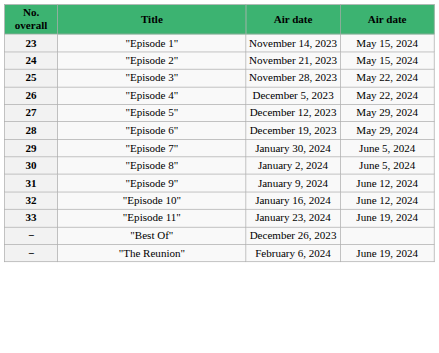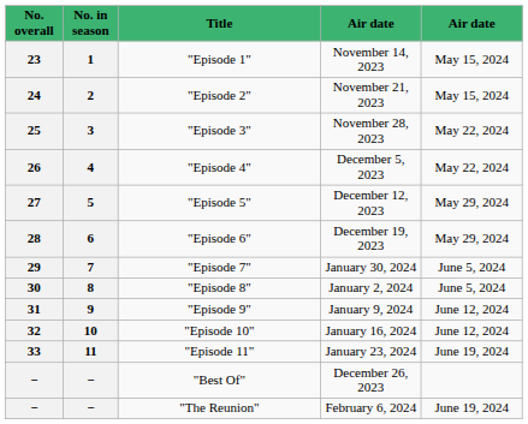+ column: No. in season | 1 | 2 | 3 | 4 | 5 | 6 | 7 | 8 | 9 | 10 | 11 | − | −
